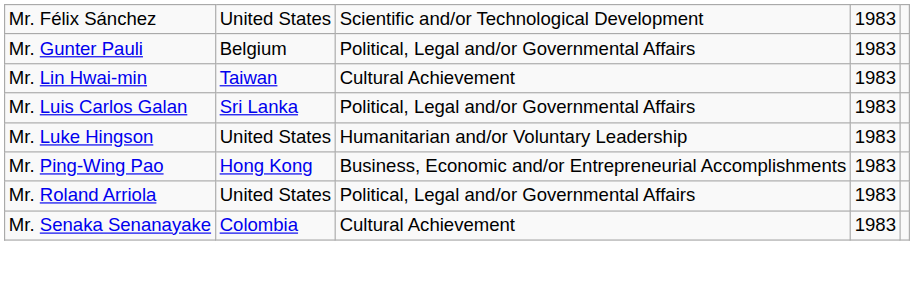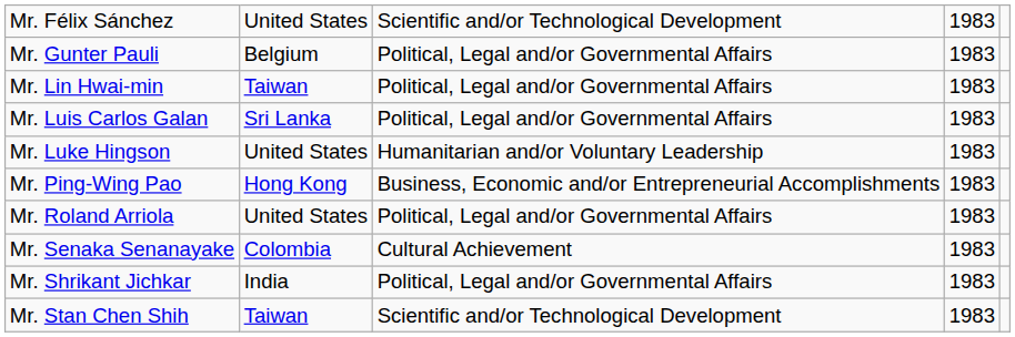Mr. Lin Hwai-min | column 3: Cultural Achievement -> Political, Legal and/or Governmental Affairs
+ row: Mr. Shrikant Jichkar | India | Political, Legal and/or Governmental Affairs | 1983
+ row: Mr. Stan Chen Shih | Taiwan | Scientific and/or Technological Development | 1983
